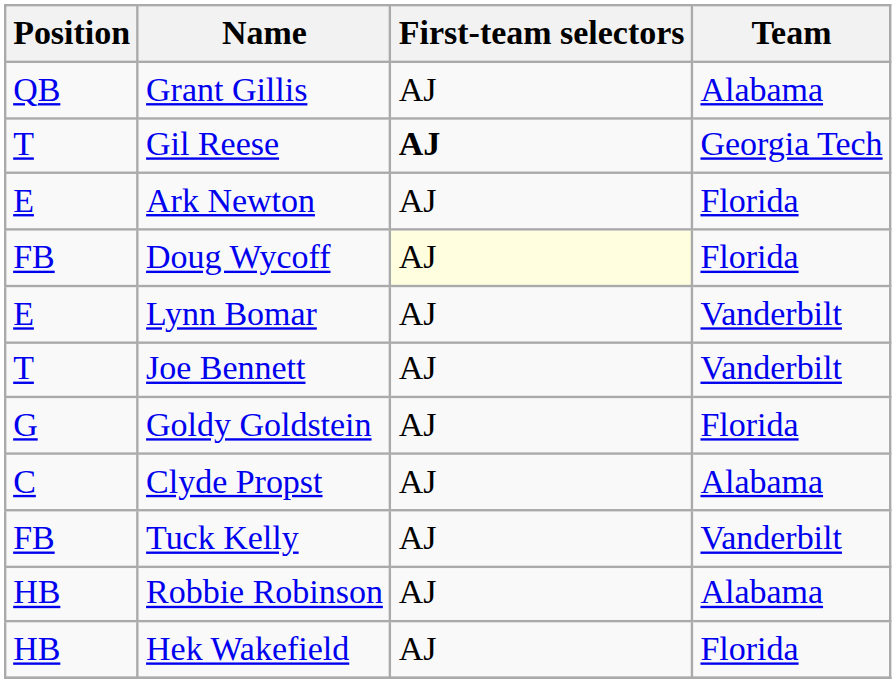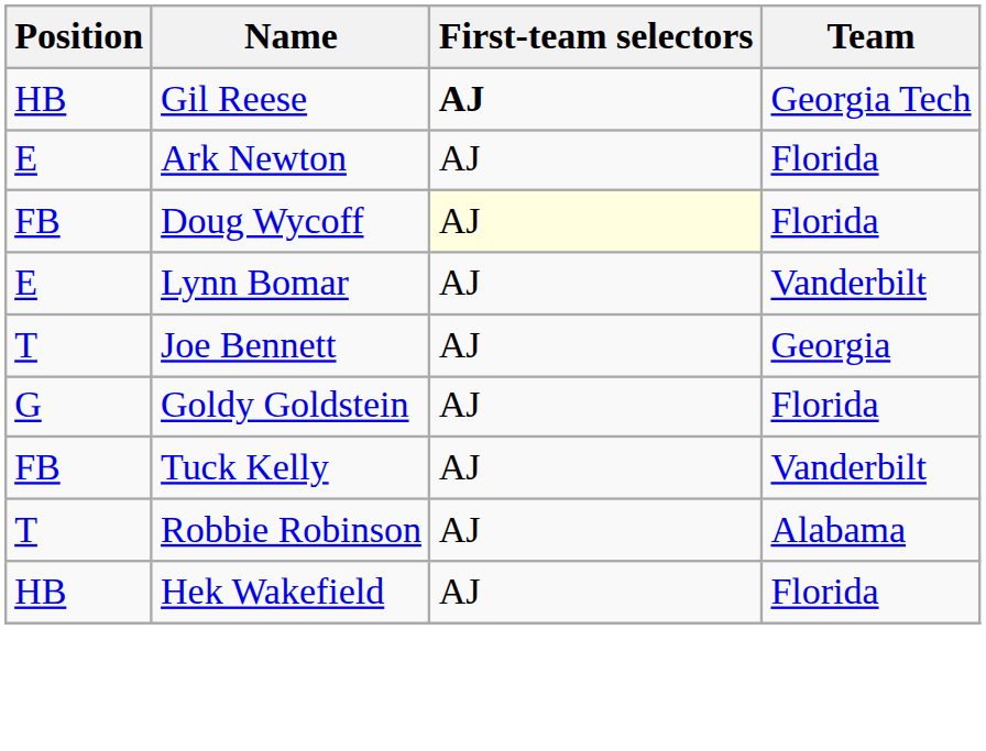- row: QB | Grant Gillis | AJ | Alabama
Gil Reese | Position: T -> HB
Joe Bennett | Team: Vanderbilt -> Georgia
- row: C | Clyde Propst | AJ | Alabama
Robbie Robinson | Position: HB -> T
